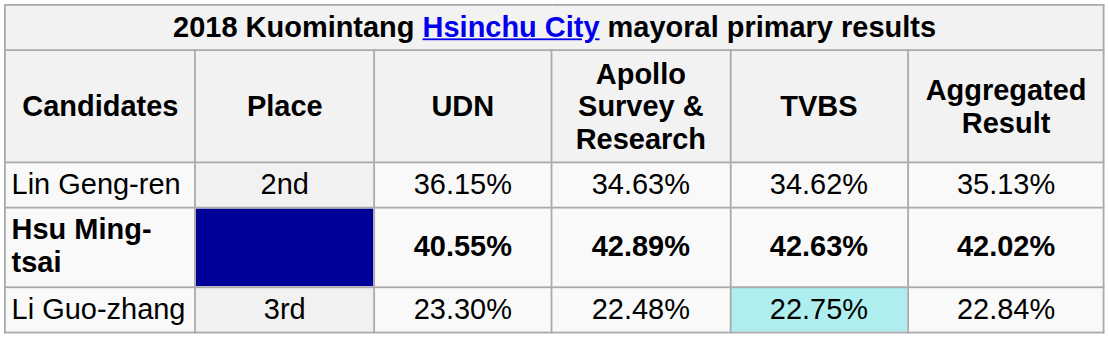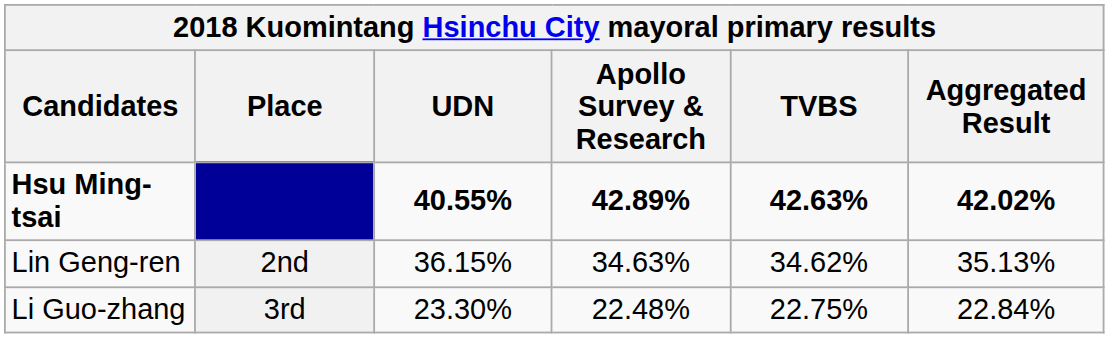rows swapped: Hsu Ming-tsai <-> Lin Geng-ren
Li Guo-zhang | TVBS: paleturquoise background -> no background
